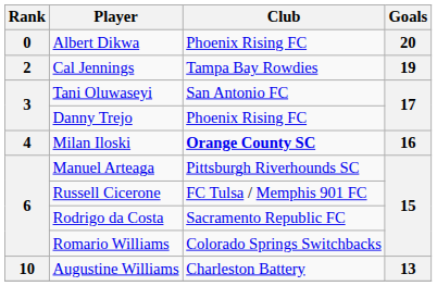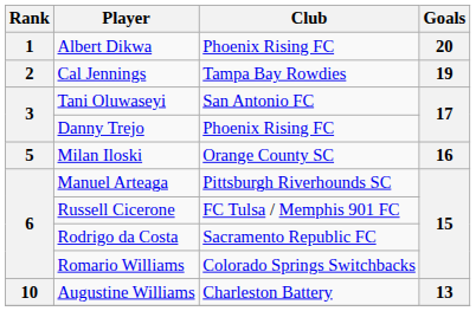Albert Dikwa | Rank: 0 -> 1
Milan Iloski | Rank: 4 -> 5
Milan Iloski | Club: bold -> normal
